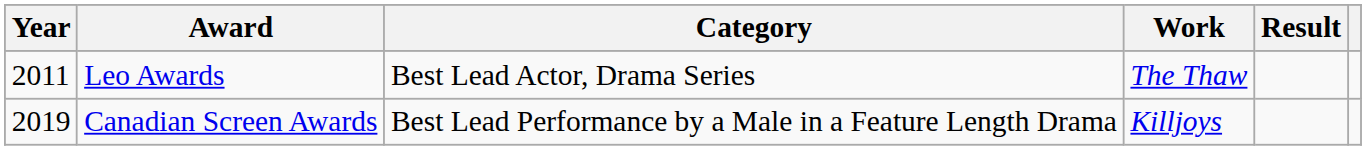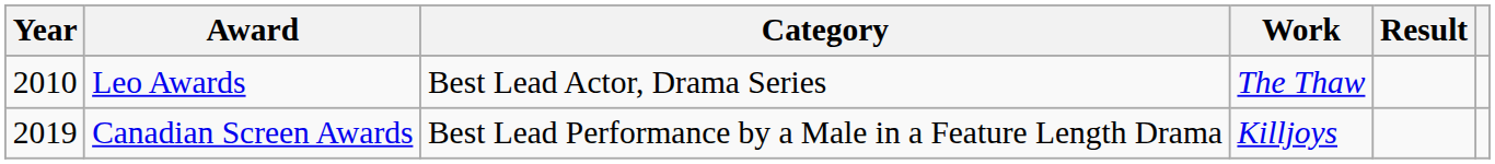Leo Awards | Year: 2011 -> 2010
